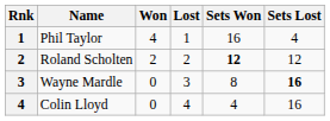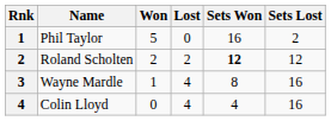Phil Taylor | Won: 4 -> 5
Phil Taylor | Lost: 1 -> 0
Phil Taylor | Sets Lost: 4 -> 2
Wayne Mardle | Won: 0 -> 1
Wayne Mardle | Lost: 3 -> 4
Wayne Mardle | Sets Lost: bold -> normal
